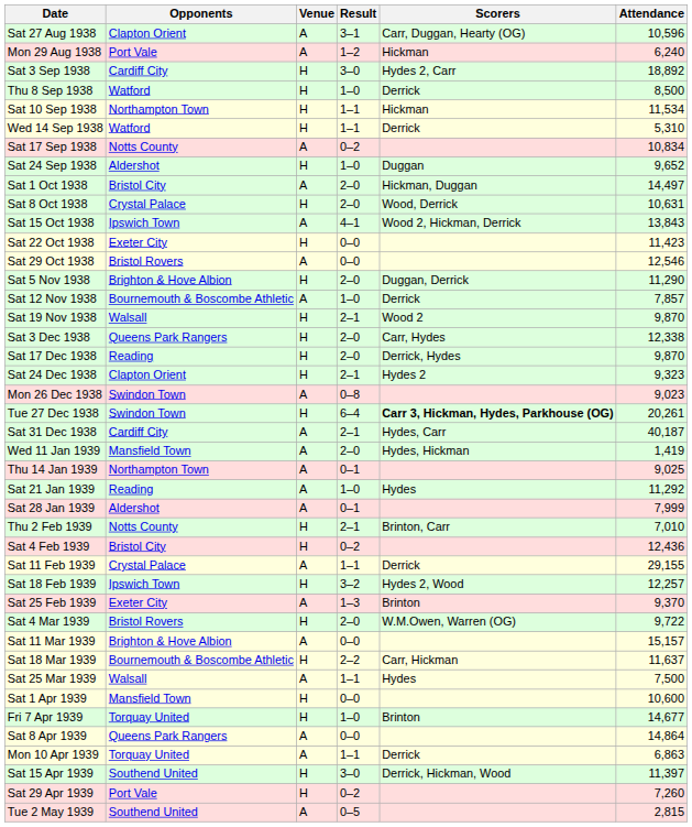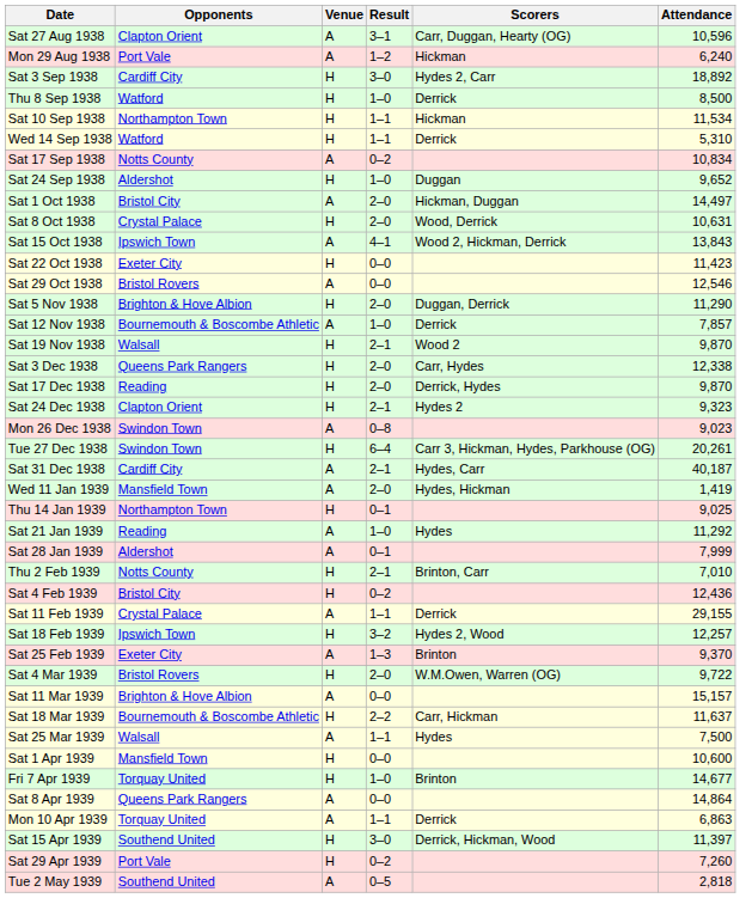Tue 27 Dec 1938 | Scorers: bold -> normal
Thu 14 Jan 1939 | Venue: A -> H
Tue 2 May 1939 | Attendance: 2,815 -> 2,818
